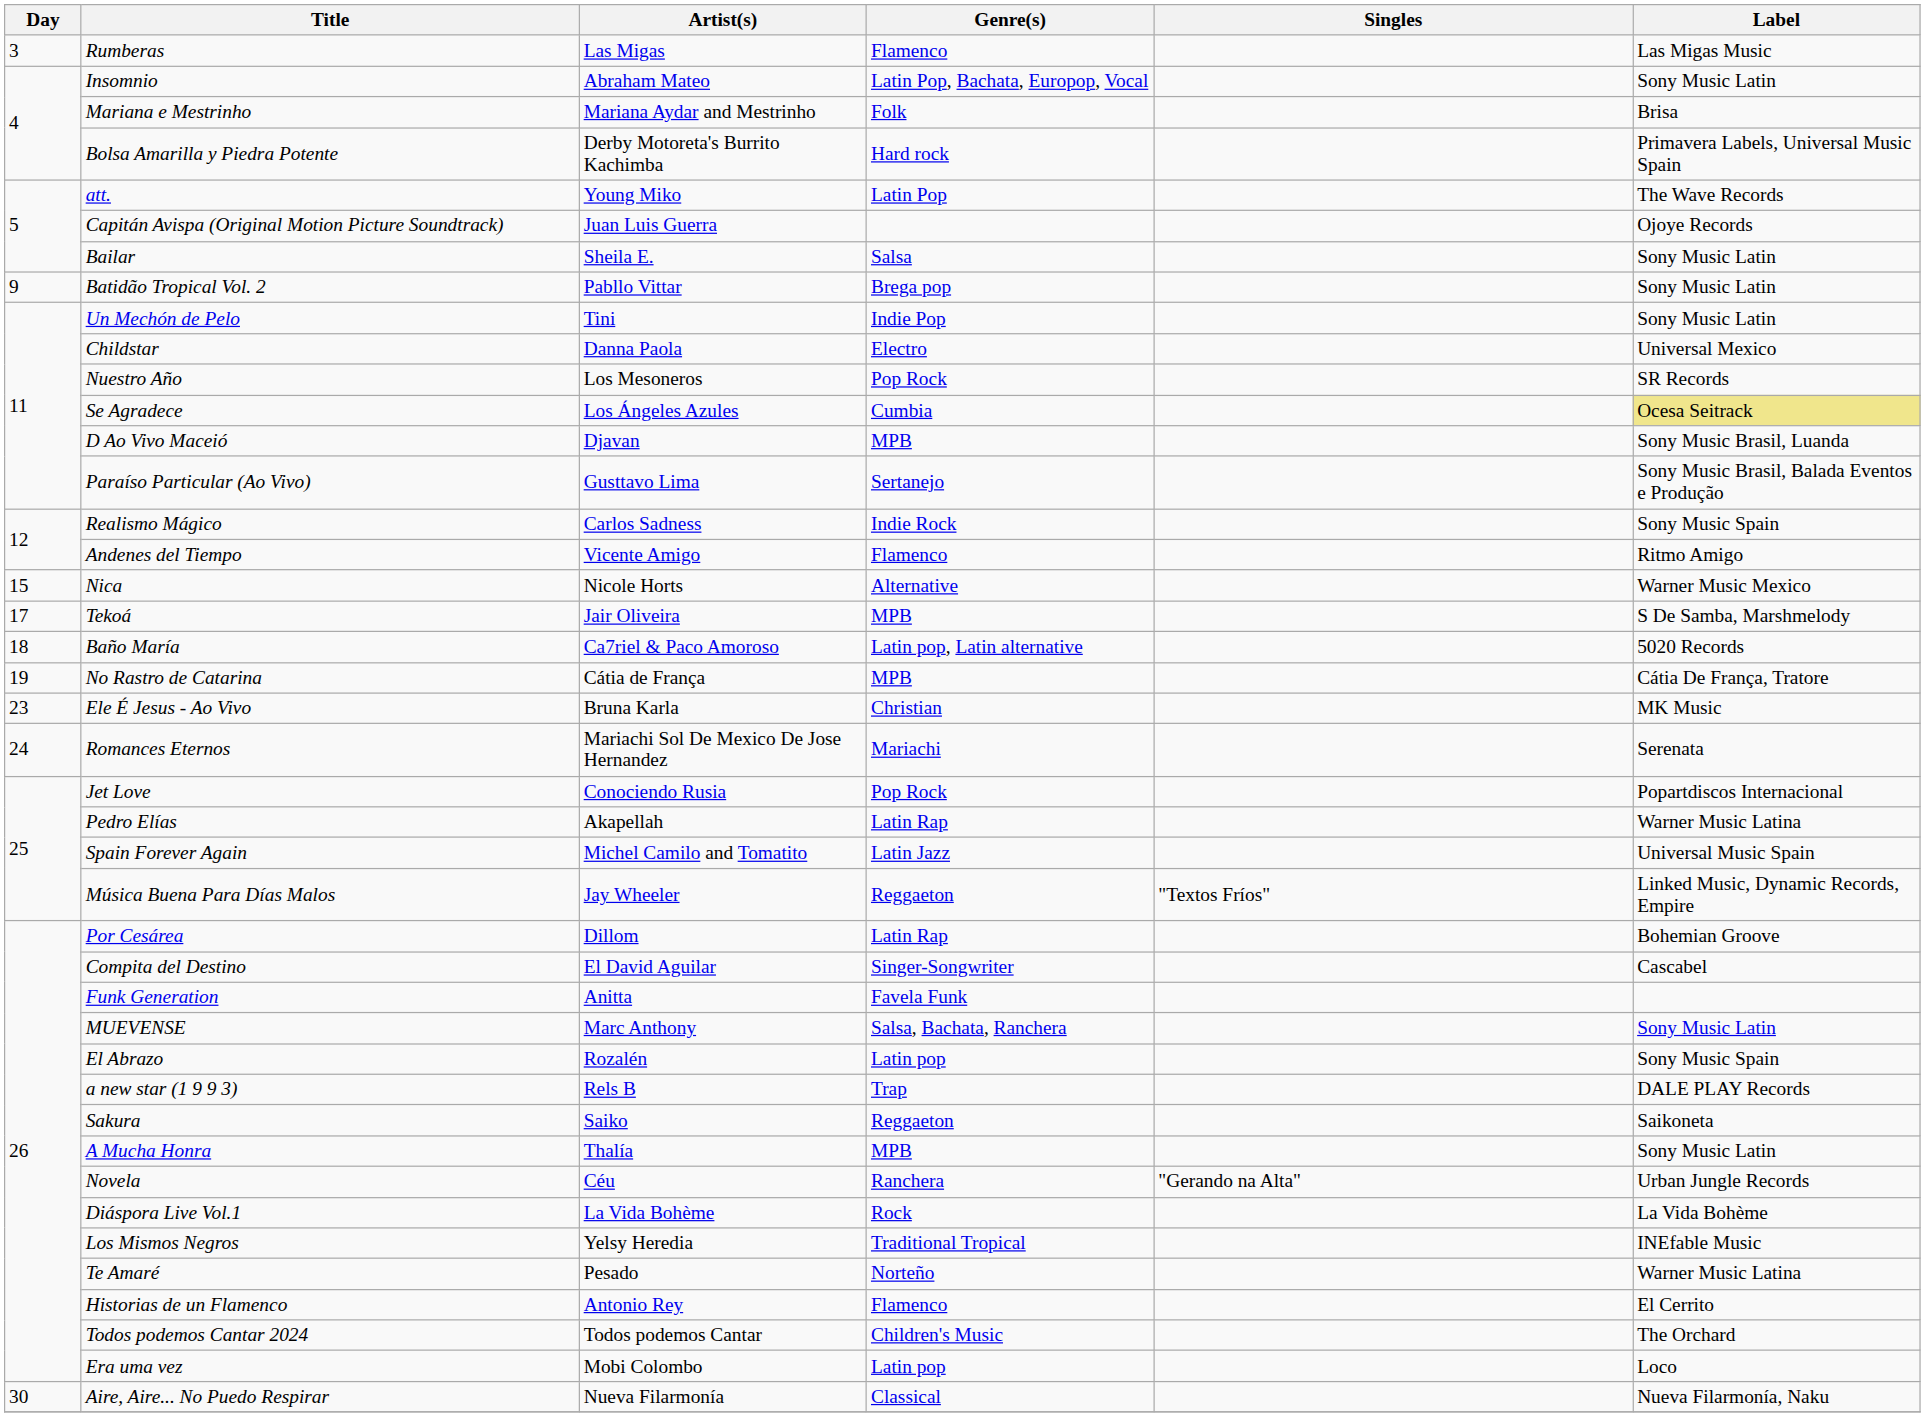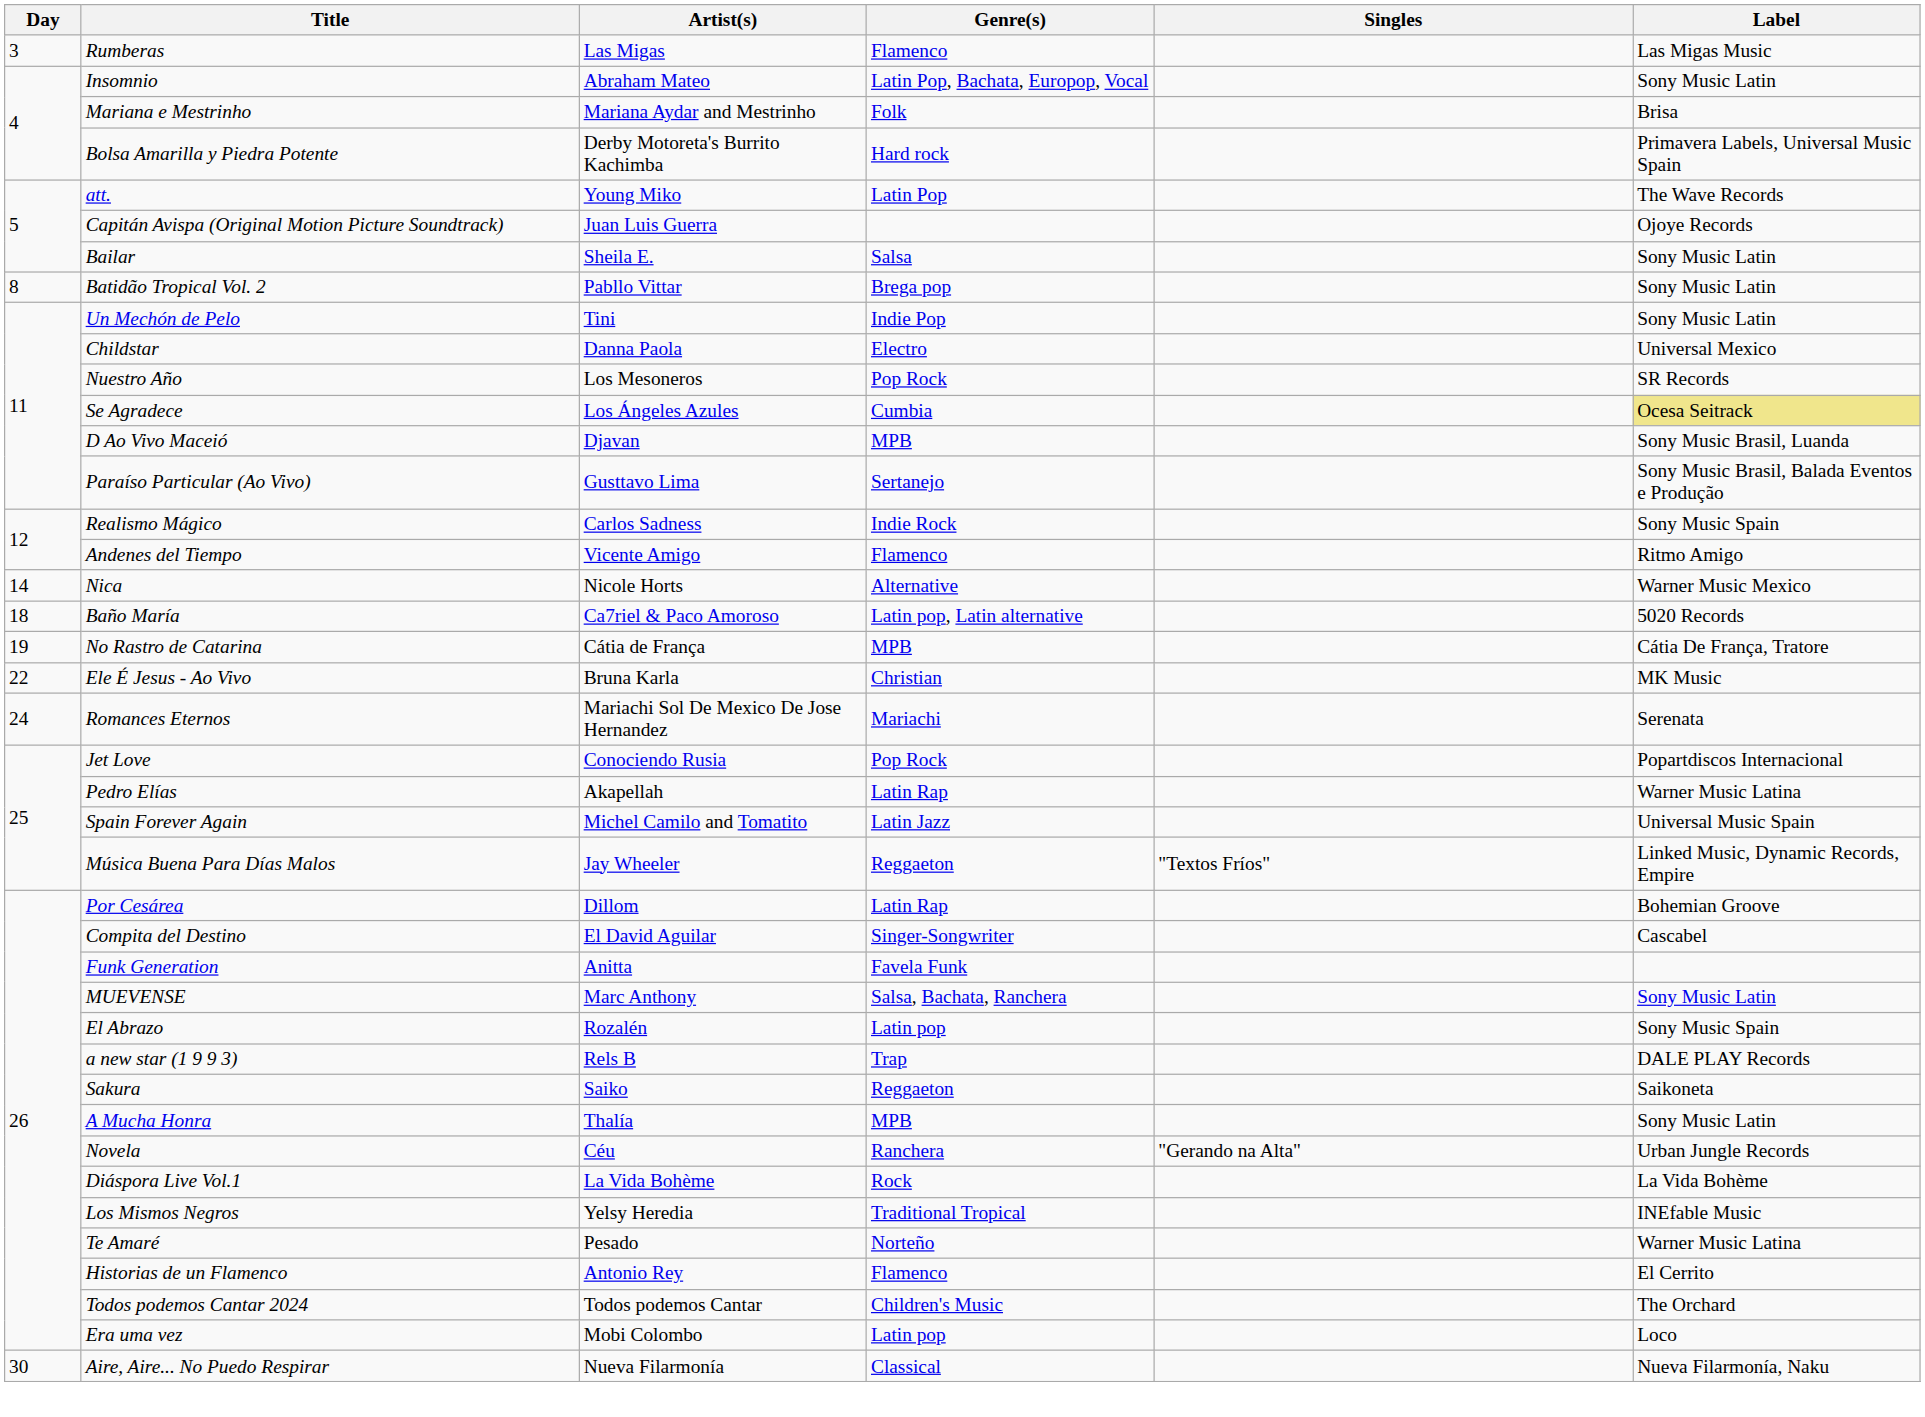Batidão Tropical Vol. 2 | Day: 9 -> 8
Nica | Day: 15 -> 14
- row: 17 | Tekoá | Jair Oliveira | MPB | S De Samba, Marshmelody
Ele É Jesus - Ao Vivo | Day: 23 -> 22
